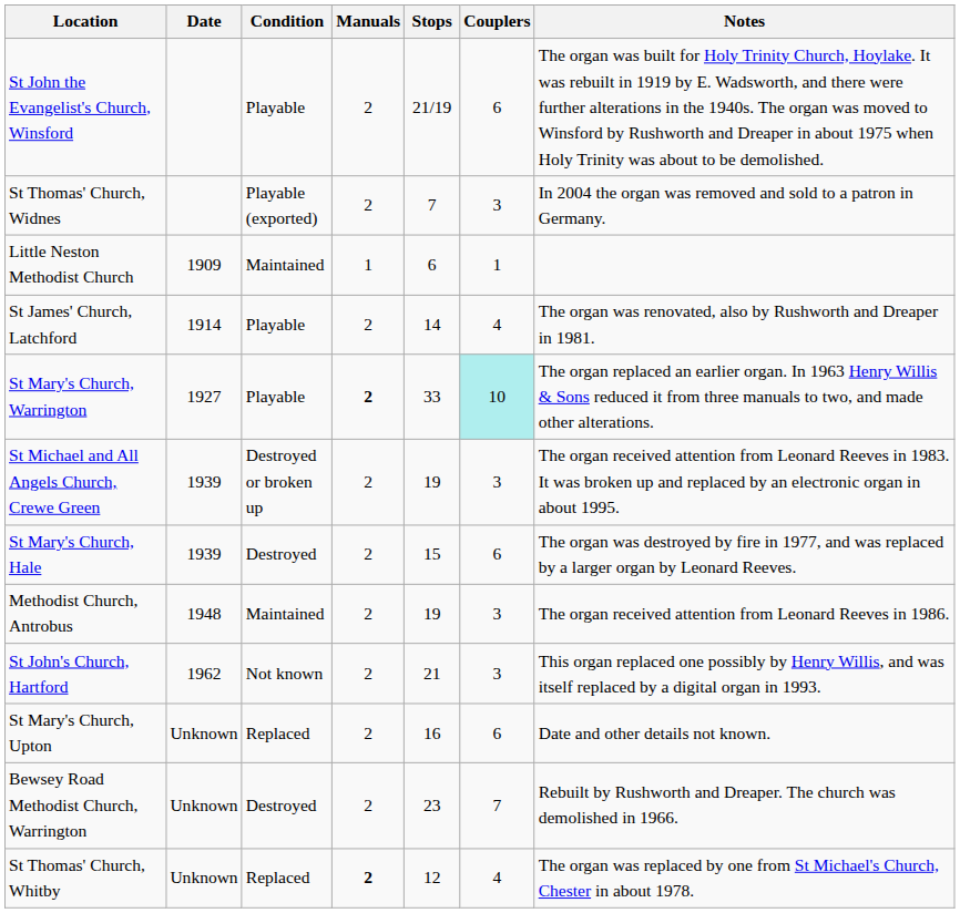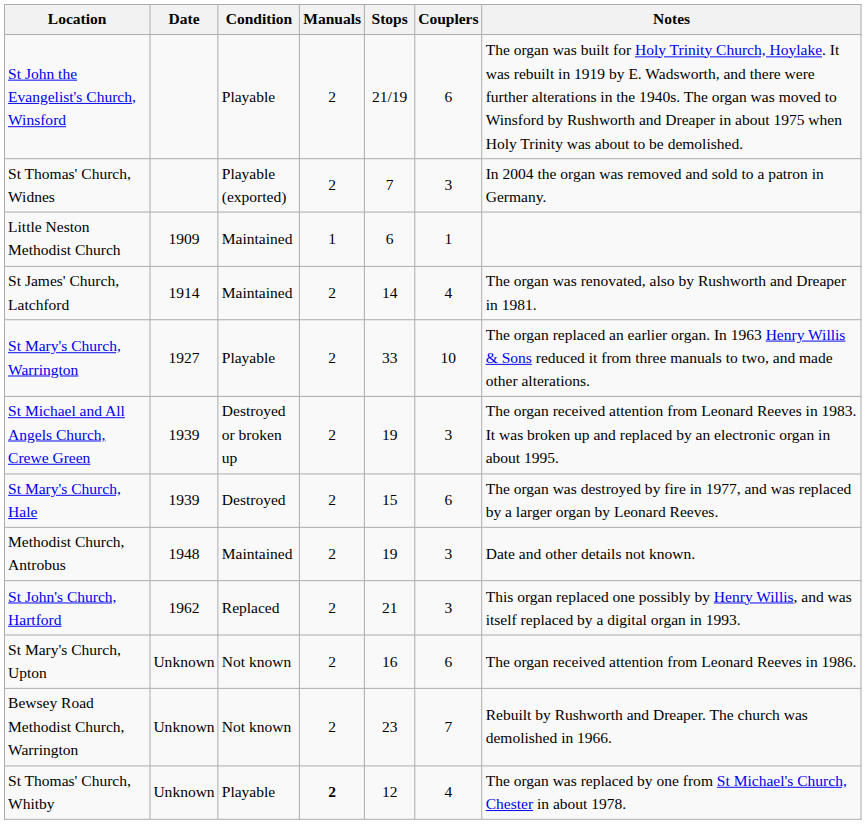St James' Church, Latchford | Condition: Playable -> Maintained
St Mary's Church, Warrington | Manuals: bold -> normal
St Mary's Church, Warrington | Couplers: paleturquoise background -> no background
Methodist Church, Antrobus | Notes: The organ received attention from Leonard Reeves in 1986. -> Date and other details not known.
St John's Church, Hartford | Condition: Not known -> Replaced
St Mary's Church, Upton | Condition: Replaced -> Not known
St Mary's Church, Upton | Notes: Date and other details not known. -> The organ received attention from Leonard Reeves in 1986.
Bewsey Road Methodist Church, Warrington | Condition: Destroyed -> Not known
St Thomas' Church, Whitby | Condition: Replaced -> Playable
